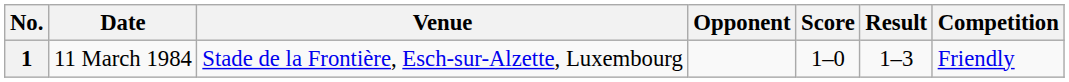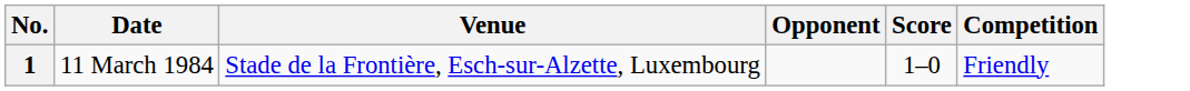- column: Result | 1–3
